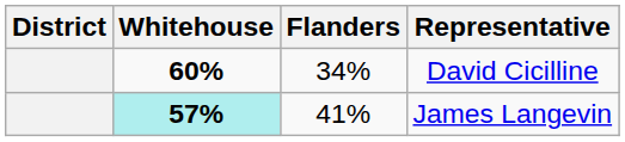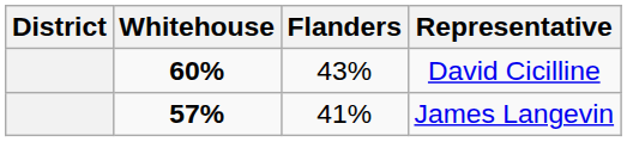David Cicilline | Flanders: 34% -> 43%
James Langevin | Whitehouse: paleturquoise background -> no background
